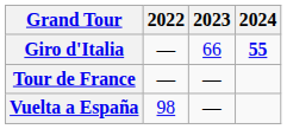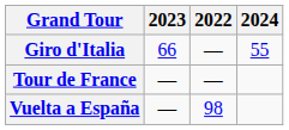columns swapped: 2022 <-> 2023
Giro d'Italia | 2024: bold -> normal
